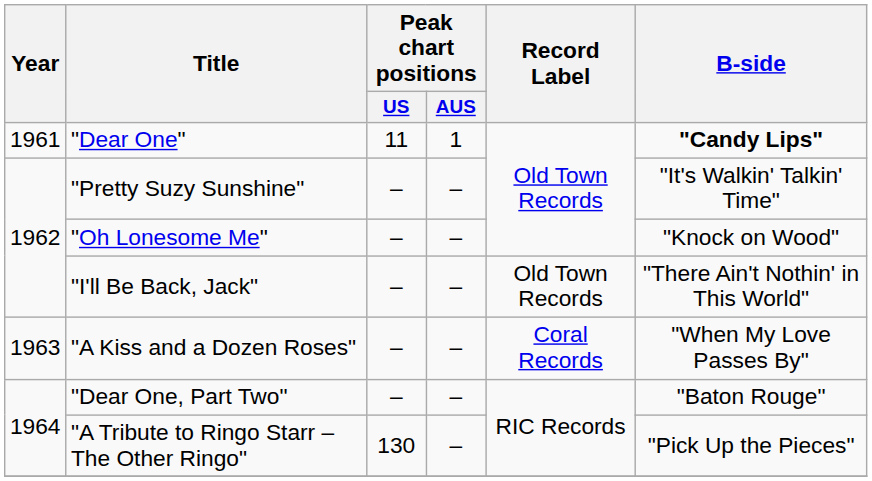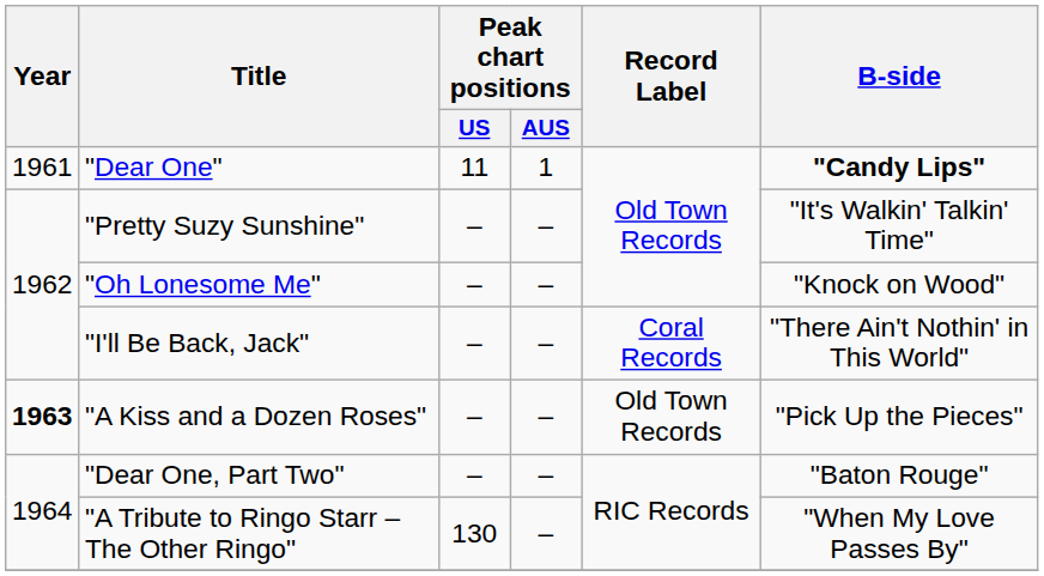"I'll Be Back, Jack" | Record Label: Old Town Records -> Coral Records
"A Kiss and a Dozen Roses" | Year: normal -> bold
"A Kiss and a Dozen Roses" | Record Label: Coral Records -> Old Town Records
"A Kiss and a Dozen Roses" | B-side: "When My Love Passes By" -> "Pick Up the Pieces"
"A Tribute to Ringo Starr – The Other Ringo" | B-side: "Pick Up the Pieces" -> "When My Love Passes By"
